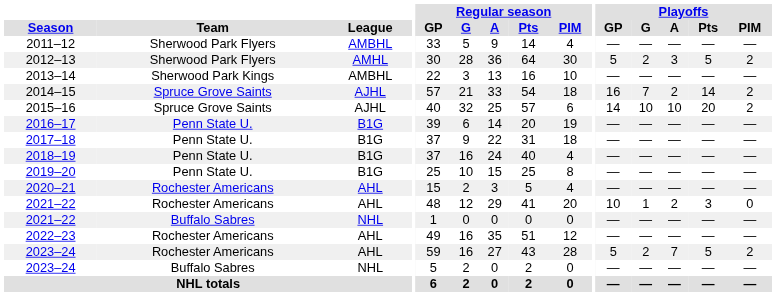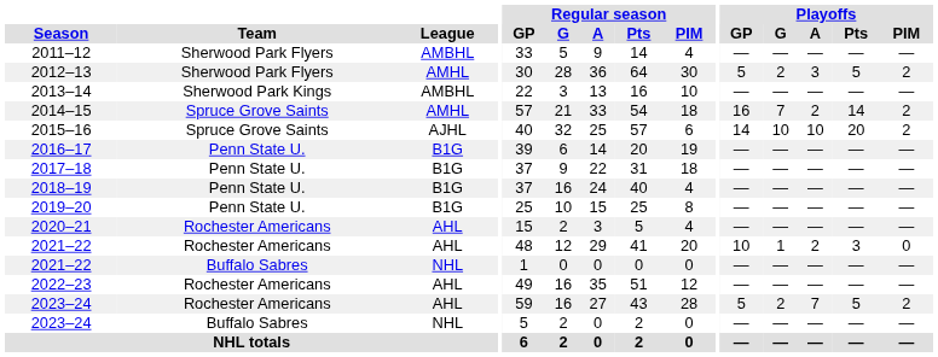2014–15 | League: AJHL -> AMHL
